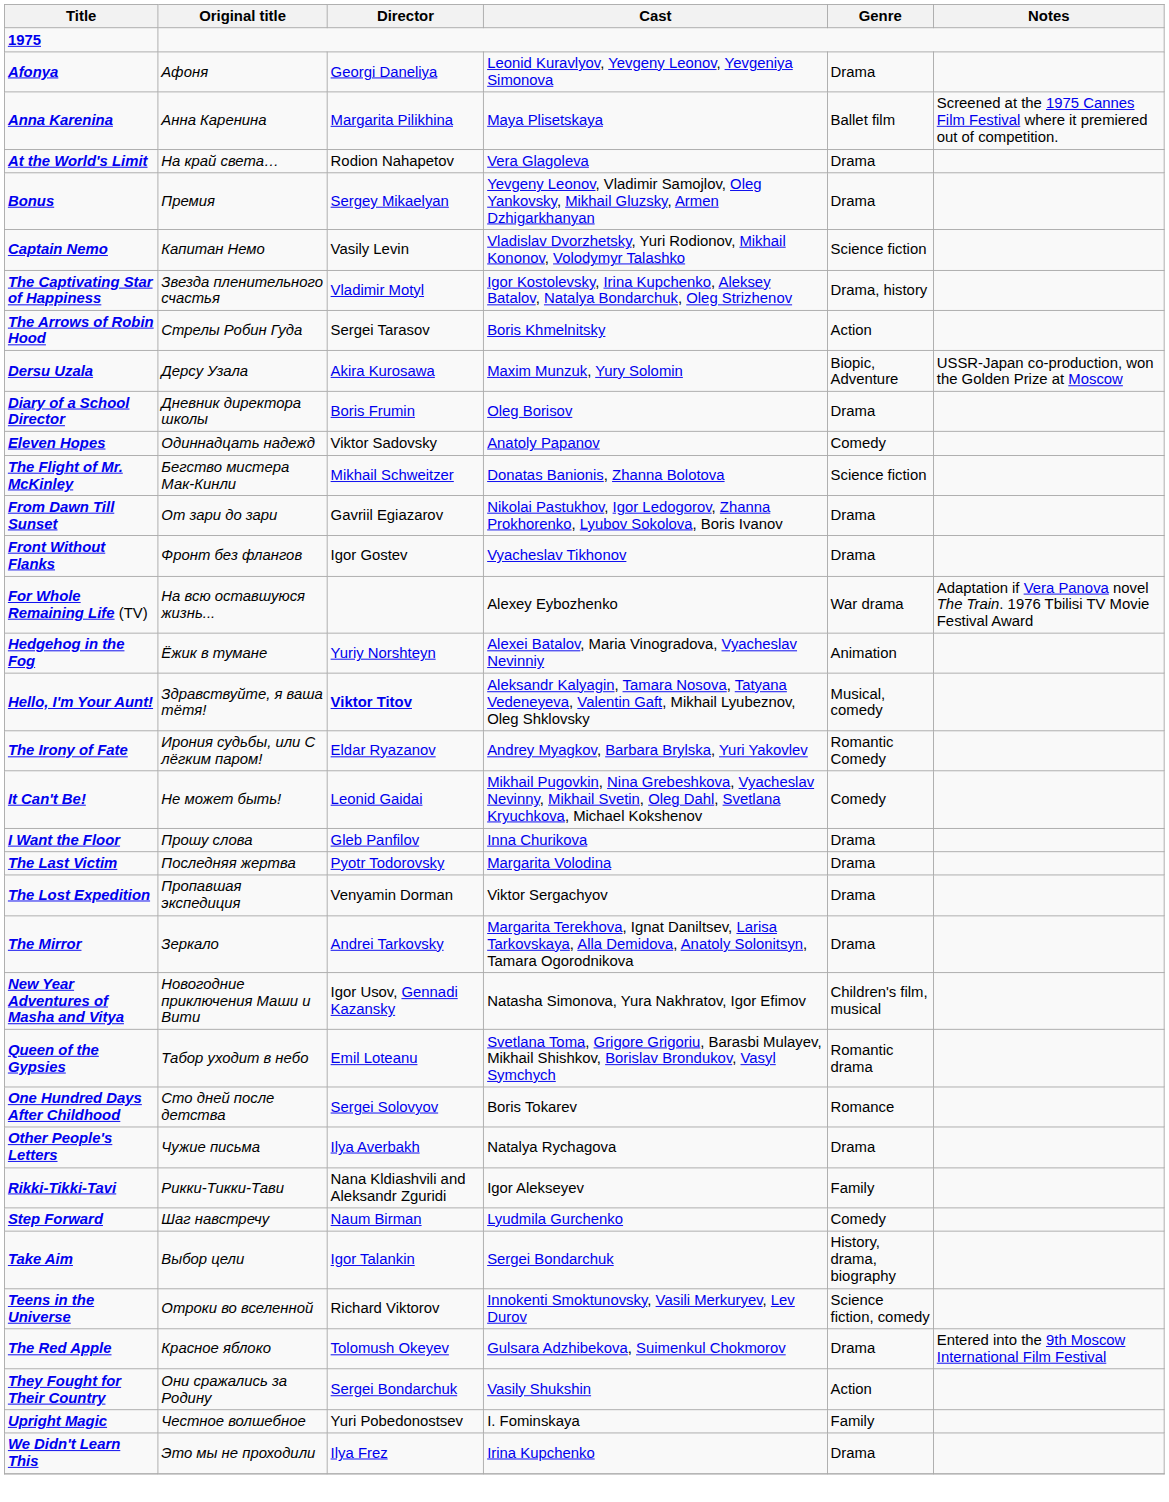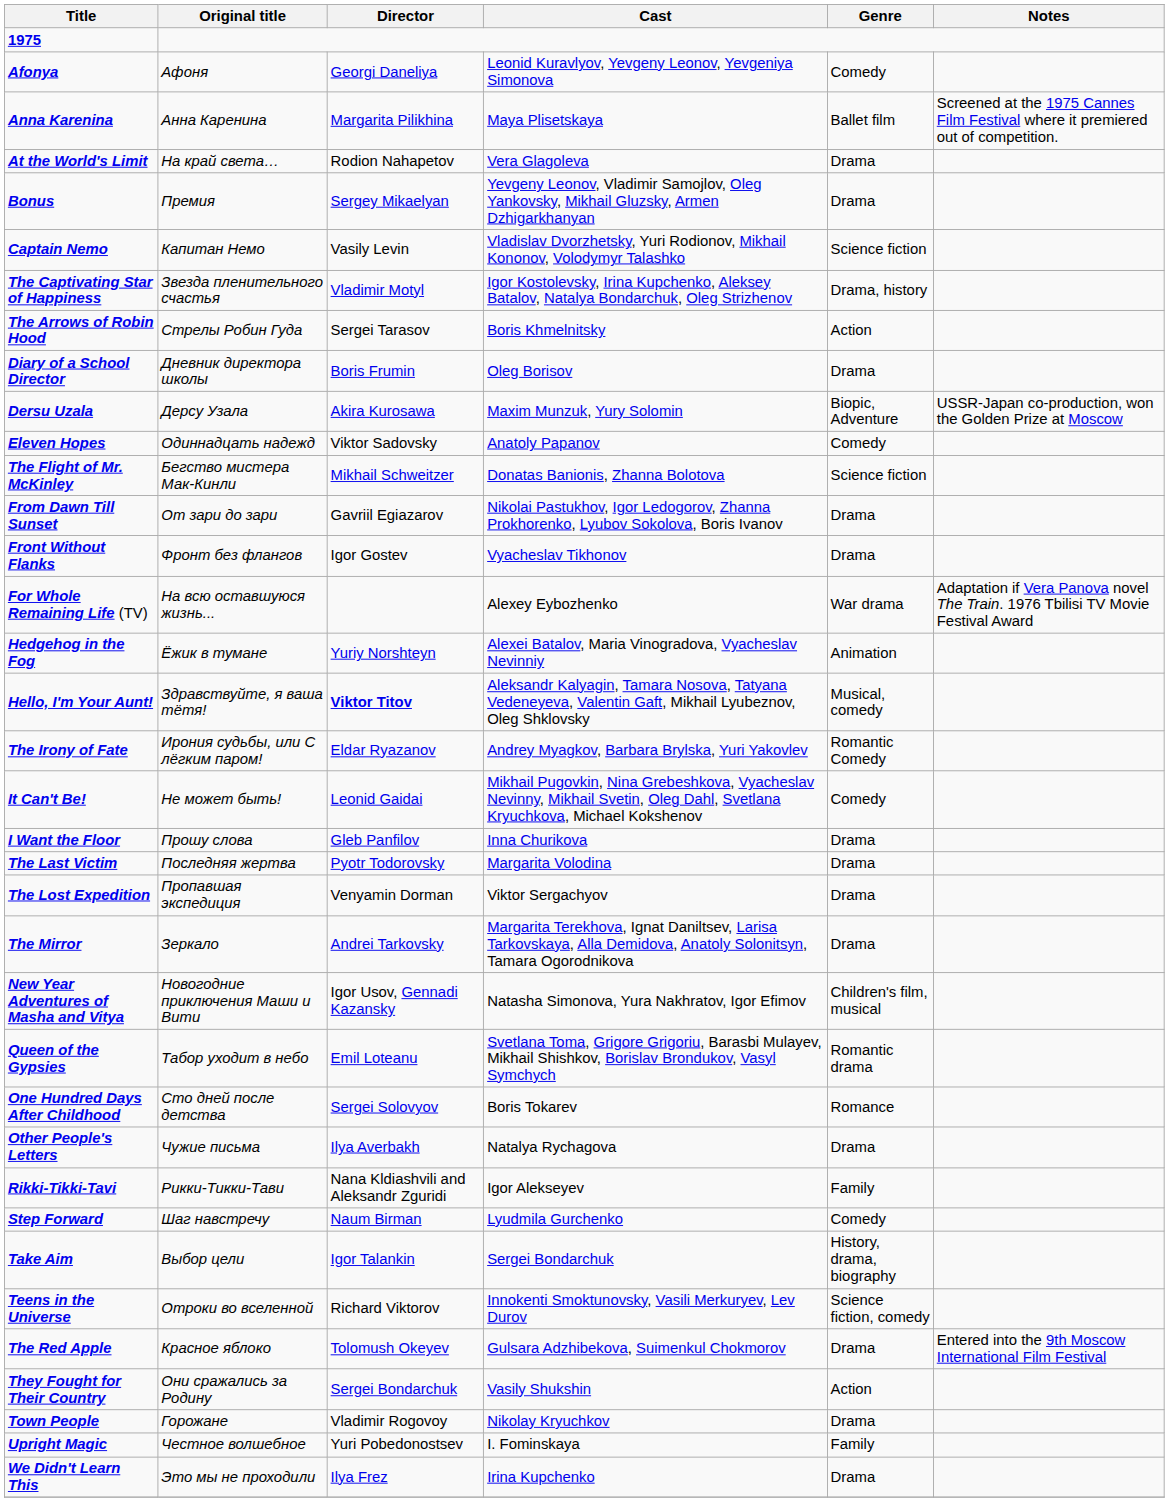Afonya | Genre: Drama -> Comedy
rows swapped: Dersu Uzala <-> Diary of a School Director
+ row: Town People | Горожане | Vladimir Rogovoy | Nikolay Kryuchkov | Drama
